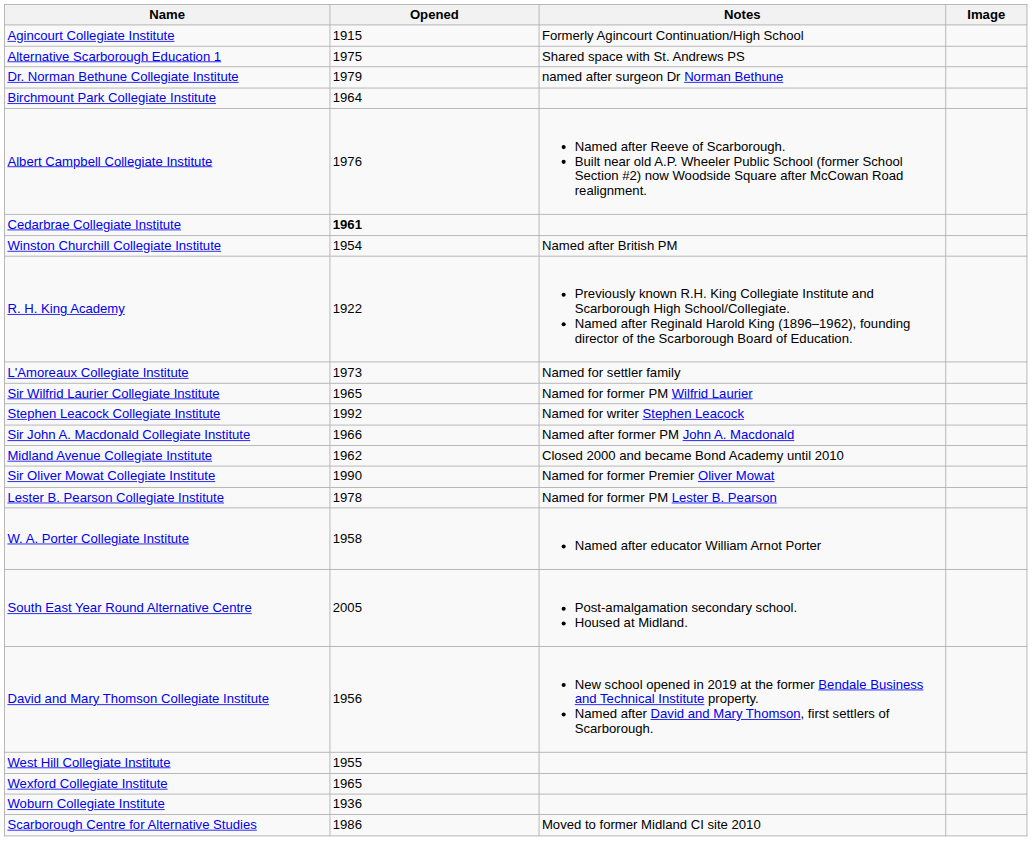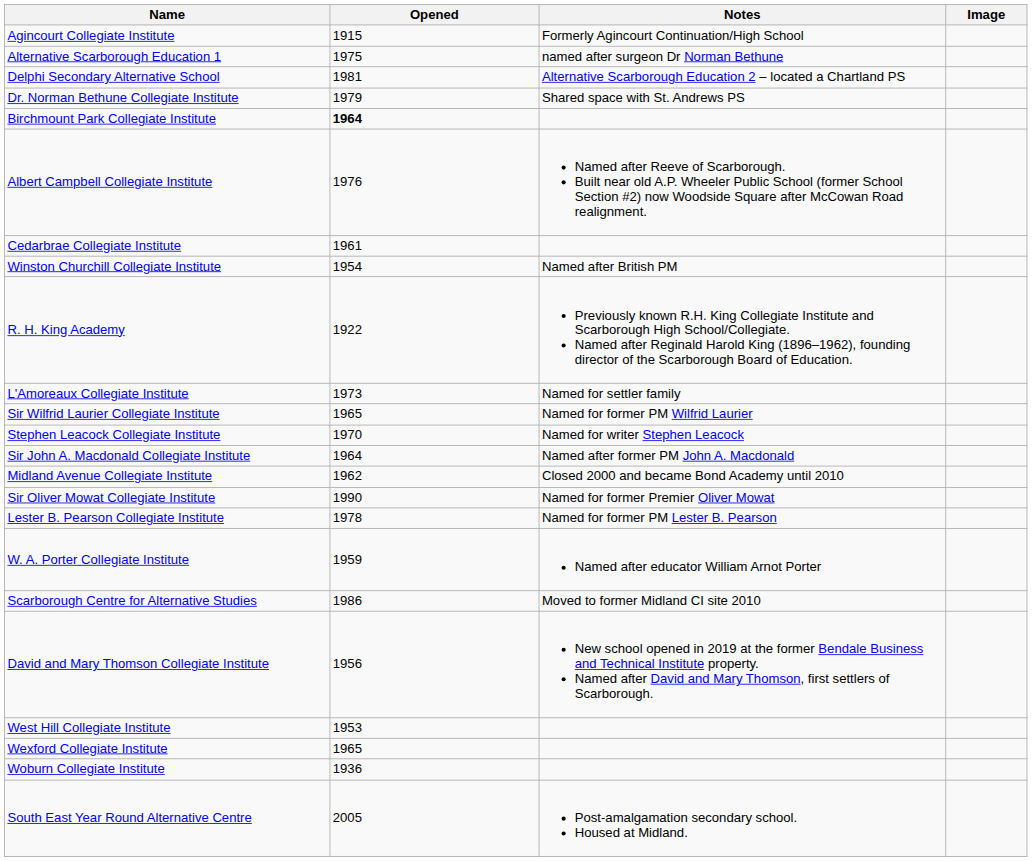Alternative Scarborough Education 1 | Notes: Shared space with St. Andrews PS -> named after surgeon Dr Norman Bethune
+ row: Delphi Secondary Alternative School | 1981 | Alternative Scarborough Education 2 – located a Chartland PS
Dr. Norman Bethune Collegiate Institute | Notes: named after surgeon Dr Norman Bethune -> Shared space with St. Andrews PS
Birchmount Park Collegiate Institute | Opened: normal -> bold
Cedarbrae Collegiate Institute | Opened: bold -> normal
Stephen Leacock Collegiate Institute | Opened: 1992 -> 1970
Sir John A. Macdonald Collegiate Institute | Opened: 1966 -> 1964
W. A. Porter Collegiate Institute | Opened: 1958 -> 1959
rows swapped: Scarborough Centre for Alternative Studies <-> South East Year Round Alternative Centre
West Hill Collegiate Institute | Opened: 1955 -> 1953
